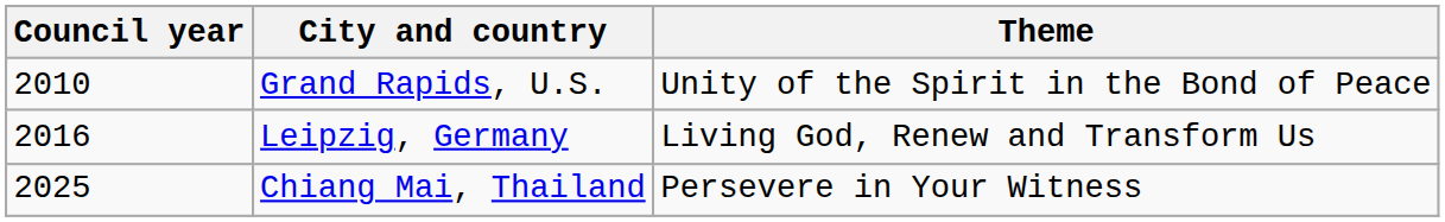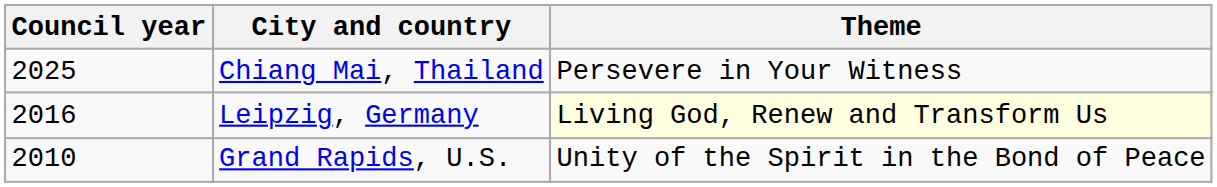rows swapped: Grand Rapids, U.S. <-> Chiang Mai, Thailand
Leipzig, Germany | Theme: no background -> lightyellow background
